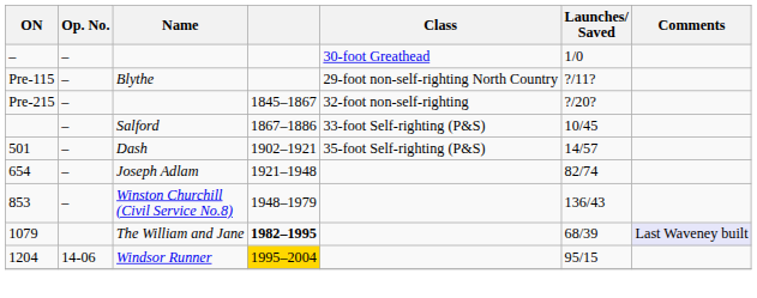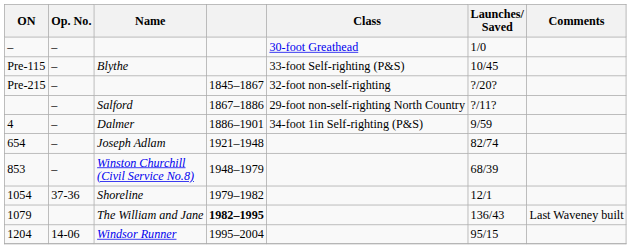Blythe | Class: 29-foot non-self-righting North Country -> 33-foot Self-righting (P&S)
Blythe | Launches/ Saved: ?/11? -> 10/45
Salford | Class: 33-foot Self-righting (P&S) -> 29-foot non-self-righting North Country
Salford | Launches/ Saved: 10/45 -> ?/11?
+ row: 4 | – | Dalmer | 1886–1901 | 34-foot 1in Self-righting (P&S) | 9/59
- row: 501 | – | Dash | 1902–1921 | 35-foot Self-righting (P&S) | 14/57
Winston Churchill (Civil Service No.8) | Launches/ Saved: 136/43 -> 68/39
+ row: 1054 | 37-36 | Shoreline | 1979–1982 | 12/1
The William and Jane | Launches/ Saved: 68/39 -> 136/43
The William and Jane | Comments: lavender background -> no background
Windsor Runner | column 4: gold background -> no background
